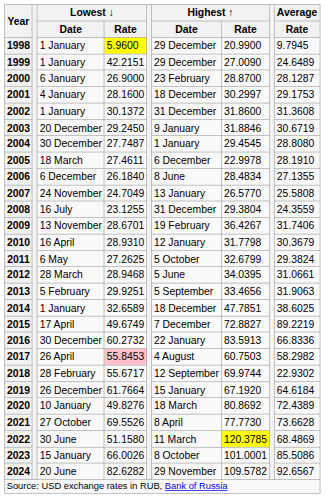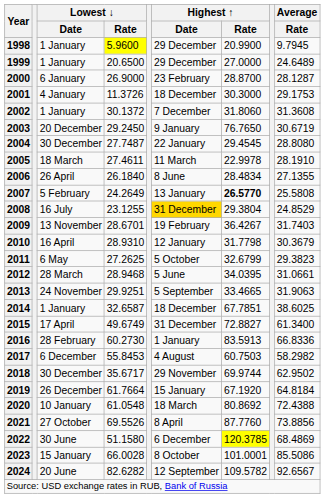1999 | Lowest ↓ / Rate: 42.2151 -> 20.6500
1999 | Highest ↑ / Rate: 27.0090 -> 27.0000
2001 | Lowest ↓ / Rate: 28.1600 -> 11.3726
2001 | Highest ↑ / Rate: 30.2997 -> 30.3000
2002 | Highest ↑ / Date: 31 December -> 7 December
2002 | Highest ↑ / Rate: 31.8600 -> 31.8060
2003 | Highest ↑ / Rate: 31.8846 -> 76.7650
2004 | Highest ↑ / Date: 1 January -> 22 January
2005 | Highest ↑ / Date: 6 December -> 11 March
2006 | Lowest ↓ / Date: 6 December -> 26 April
2007 | Lowest ↓ / Date: 24 November -> 5 February
2007 | Lowest ↓ / Rate: 24.7049 -> 24.2649
2007 | Highest ↑ / Rate: normal -> bold
2008 | Highest ↑ / Date: no background -> gold background
2008 | Average / Rate: 24.3559 -> 24.8529
2009 | Average / Rate: 31.7406 -> 31.7403
2011 | Average / Rate: 29.3824 -> 29.3823
2013 | Lowest ↓ / Date: 5 February -> 24 November
2013 | Highest ↑ / Rate: 33.4656 -> 33.4665
2014 | Lowest ↓ / Rate: 32.6589 -> 32.6587
2014 | Highest ↑ / Rate: 47.7851 -> 67.7851
2015 | Highest ↑ / Date: 7 December -> 31 December
2015 | Average / Rate: 89.2219 -> 61.3400
2016 | Lowest ↓ / Date: 30 December -> 28 February
2016 | Lowest ↓ / Rate: 60.2732 -> 60.2730
2016 | Highest ↑ / Date: 22 January -> 1 January
2017 | Lowest ↓ / Date: 26 April -> 6 December
2017 | Lowest ↓ / Rate: pink background -> no background
2018 | Lowest ↓ / Date: 28 February -> 30 December
2018 | Lowest ↓ / Rate: 55.6717 -> 35.6717
2018 | Highest ↑ / Date: 12 September -> 29 November
2018 | Average / Rate: 22.9302 -> 62.9502
2019 | Average / Rate: 64.6184 -> 64.8184
2020 | Lowest ↓ / Rate: 49.8276 -> 61.0548
2020 | Average / Rate: 72.4389 -> 72.4388
2021 | Highest ↑ / Rate: 77.7730 -> 87.7760
2021 | Average / Rate: 73.6628 -> 73.8856
2022 | Highest ↑ / Date: 11 March -> 6 December
2023 | Lowest ↓ / Rate: 66.0026 -> 66.0028
2024 | Highest ↑ / Date: 29 November -> 12 September
